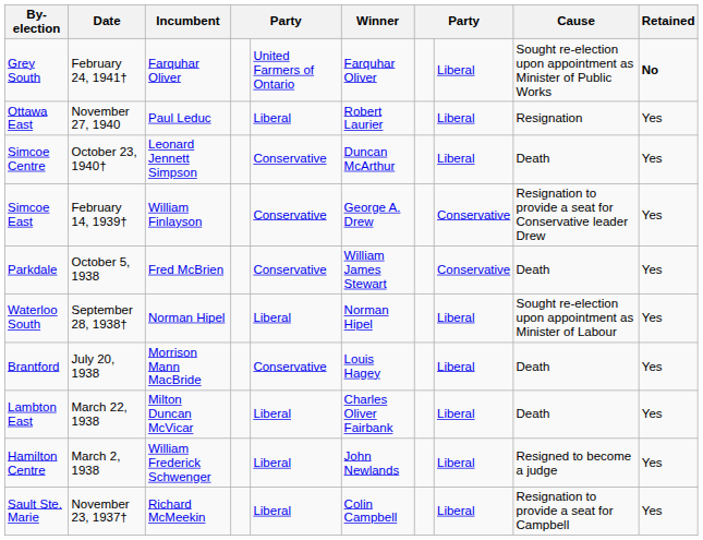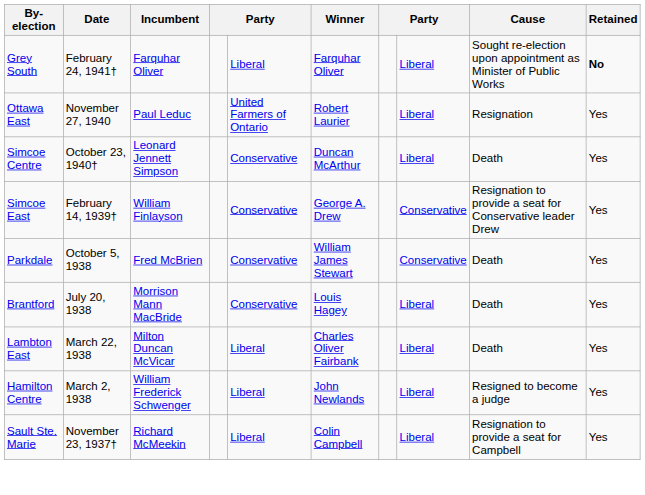Grey South | column 5: United Farmers of Ontario -> Liberal
Ottawa East | column 5: Liberal -> United Farmers of Ontario
- row: Waterloo South | September 28, 1938† | Norman Hipel | Liberal | Norman Hipel | Liberal | Sought re-election upon appointment as Minister of Labour | Yes
